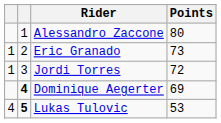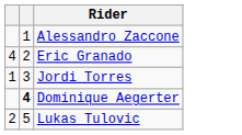- column: Points | 80 | 73 | 72 | 69 | 53
Eric Granado | column 1: 1 -> 4
Lukas Tulovic | column 1: 4 -> 2
Lukas Tulovic | column 2: bold -> normal
